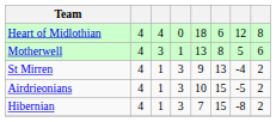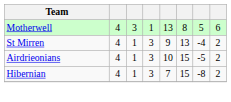- row: Heart of Midlothian | 4 | 4 | 0 | 18 | 6 | 12 | 8
